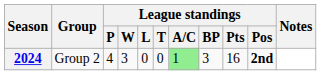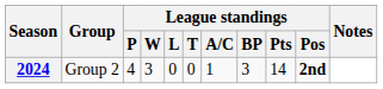2024 | League standings / A/C: lightgreen background -> no background
2024 | League standings / Pts: 16 -> 14
